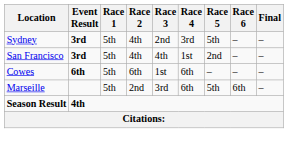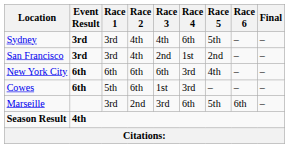Sydney | Race 1: 5th -> 3rd
Sydney | Race 3: 2nd -> 4th
Sydney | Race 4: 3rd -> 6th
San Francisco | Race 1: 5th -> 3rd
San Francisco | Race 3: 4th -> 2nd
+ row: New York City | 6th | 6th | 6th | 6th | 3rd | 4th | – | –
Cowes | Race 4: 6th -> 3rd
Marseille | Race 1: 5th -> 3rd
